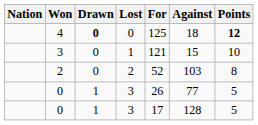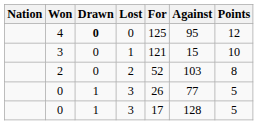4 | Against: 18 -> 95
4 | Points: bold -> normal
